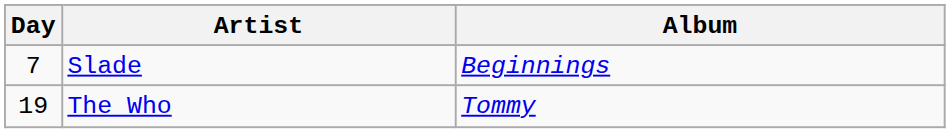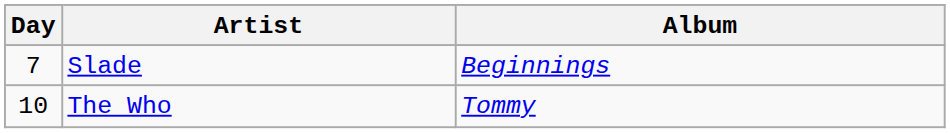The Who | Day: 19 -> 10
